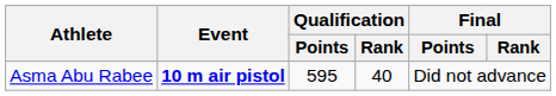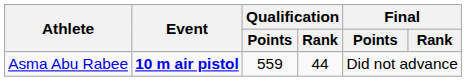Asma Abu Rabee | Qualification / Points: 595 -> 559
Asma Abu Rabee | Qualification / Rank: 40 -> 44
